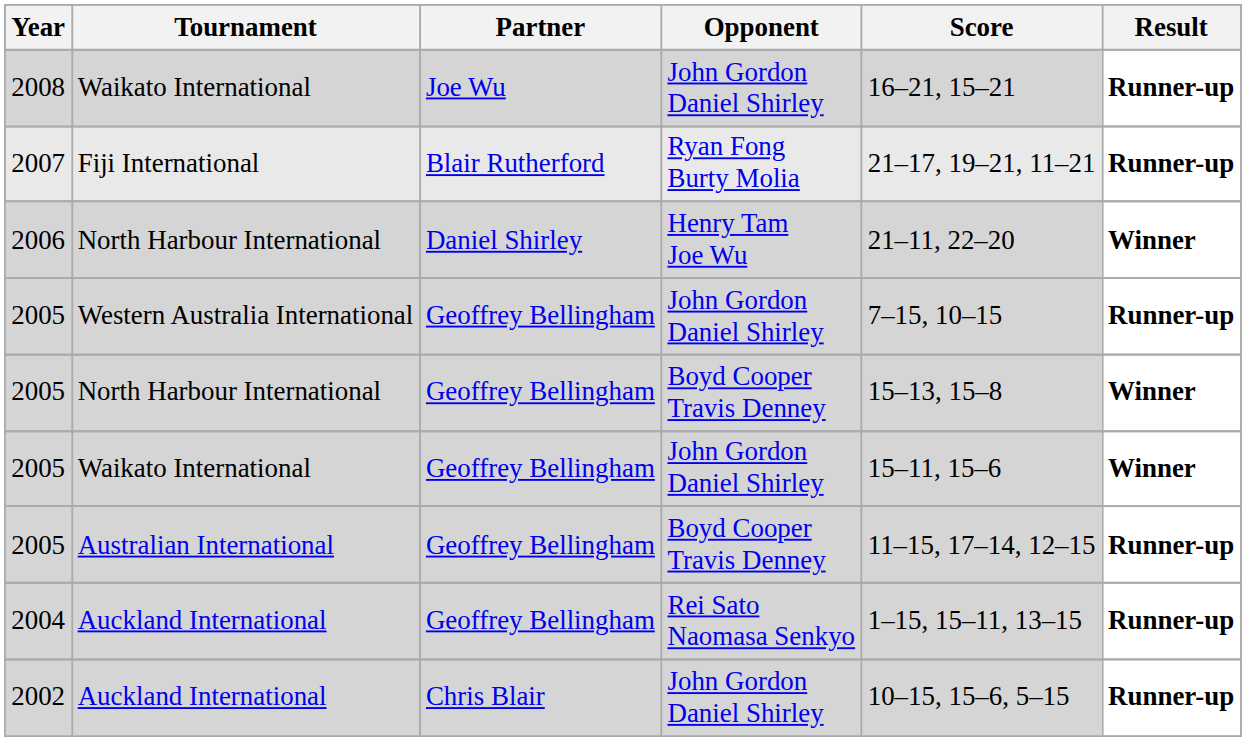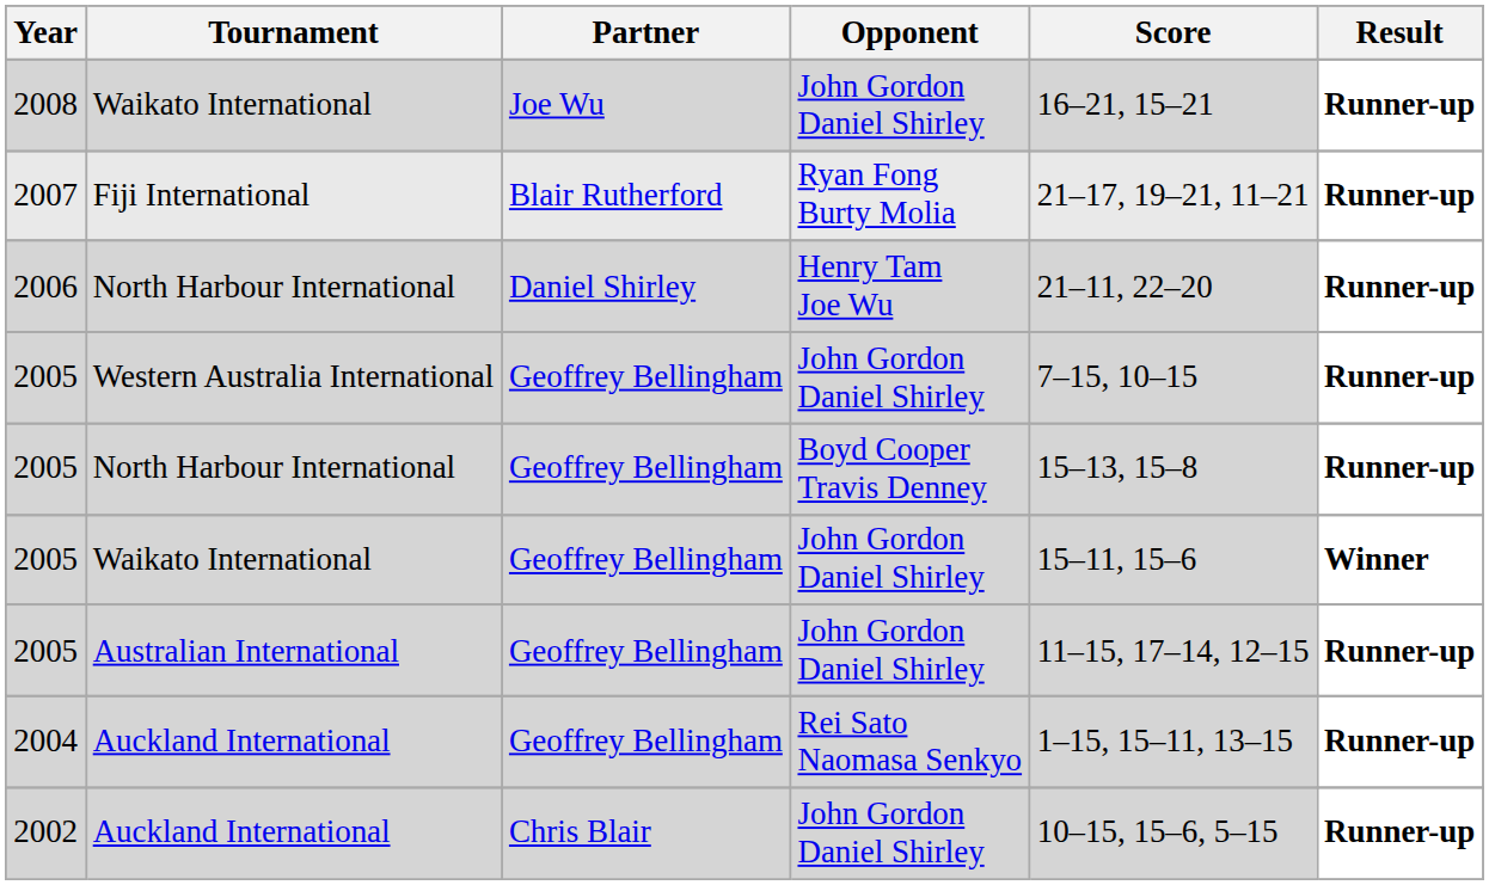2006 | Result: Winner -> Runner-up
2005 / North Harbour International | Result: Winner -> Runner-up
2005 / Australian International | Opponent: Boyd Cooper Travis Denney -> John Gordon Daniel Shirley
